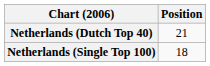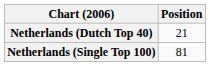Netherlands (Single Top 100) | Position: 18 -> 81
